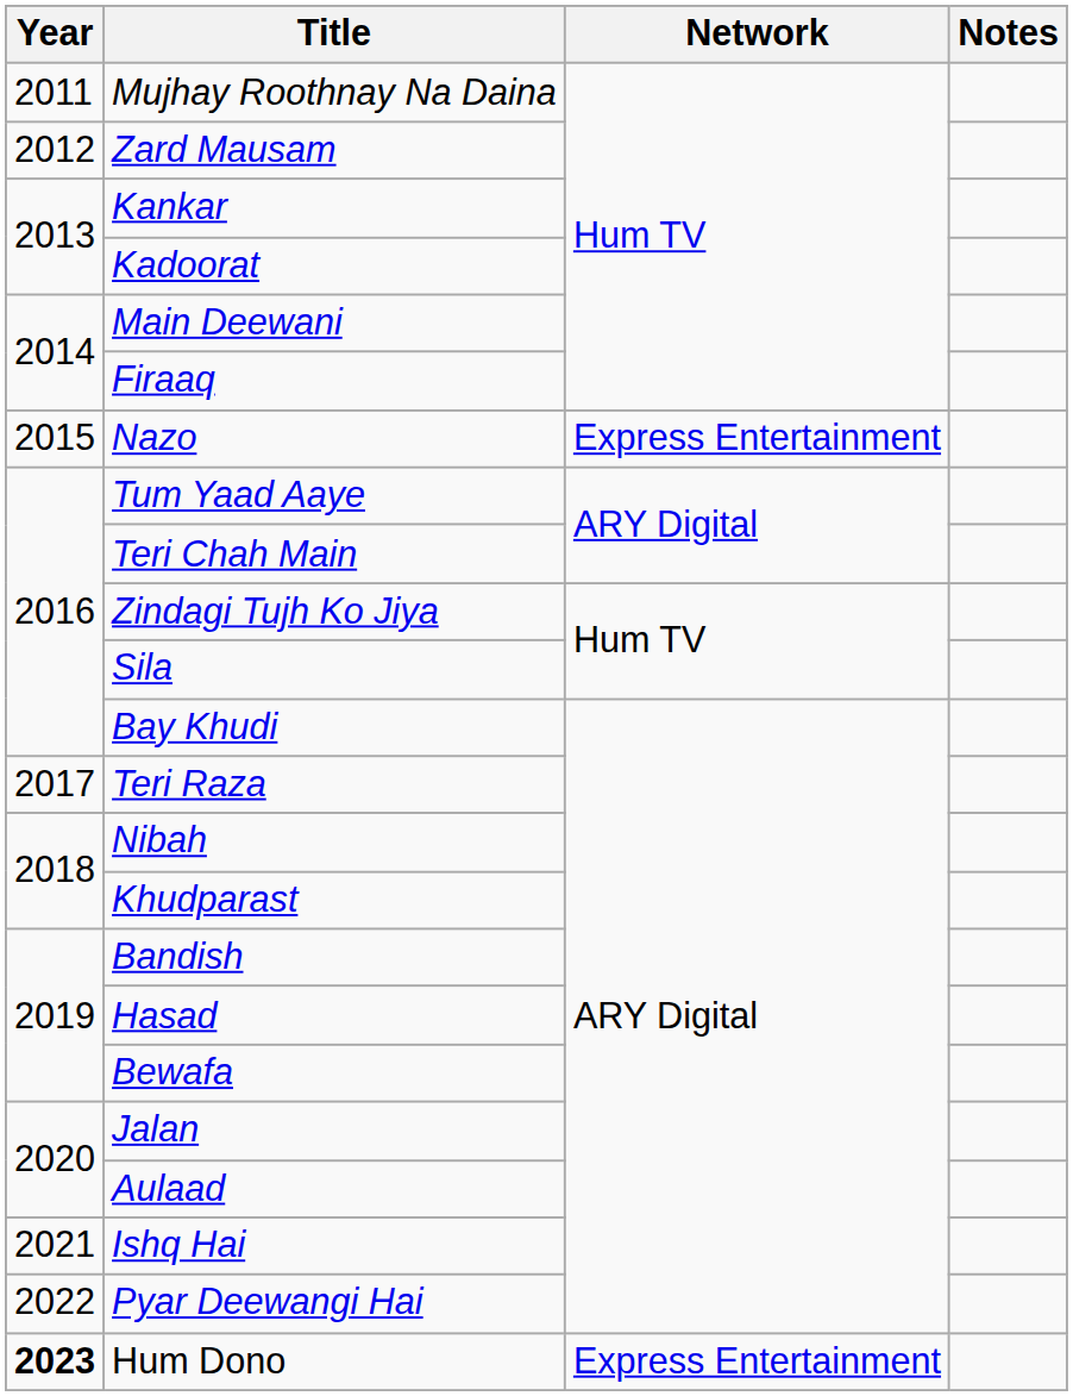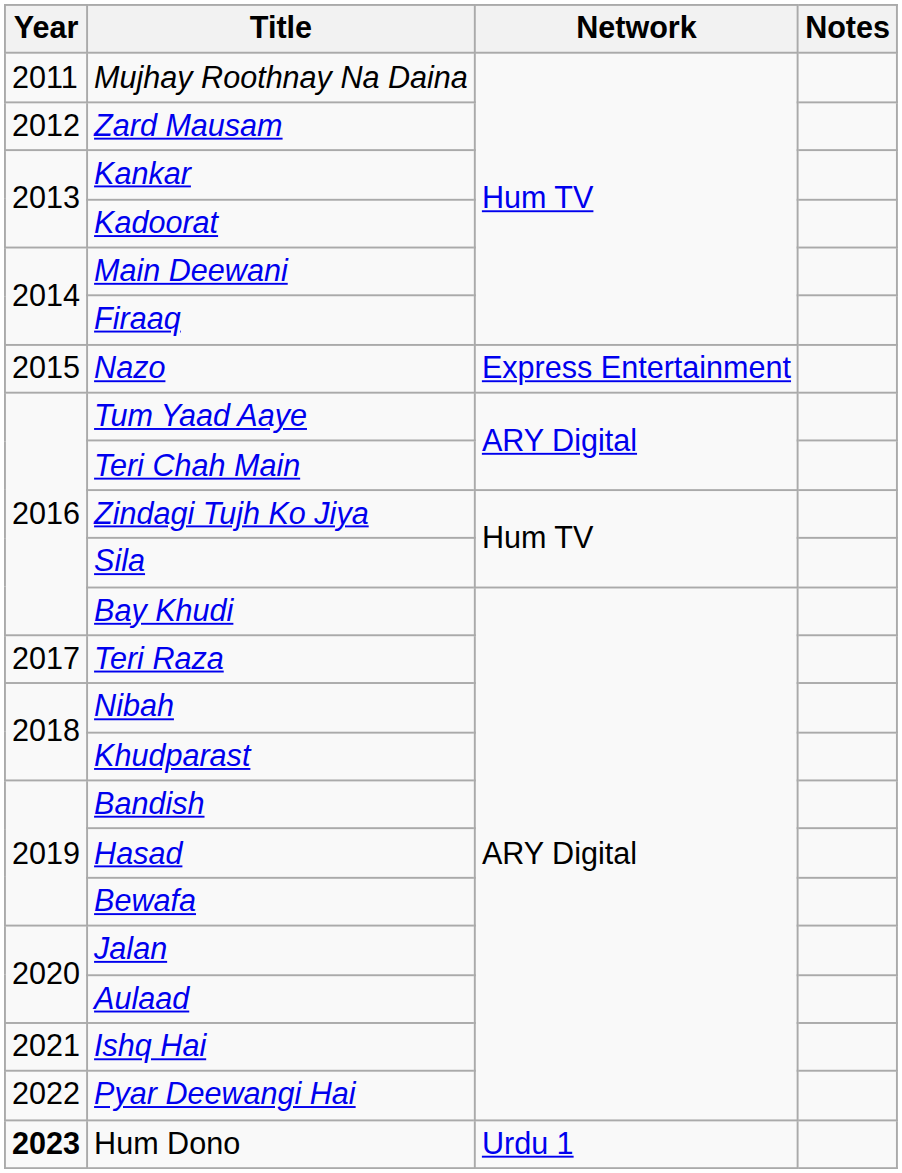Hum Dono | Network: Express Entertainment -> Urdu 1
